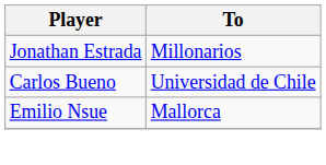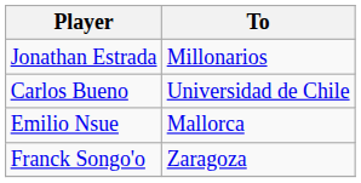+ row: Franck Songo'o | Zaragoza
